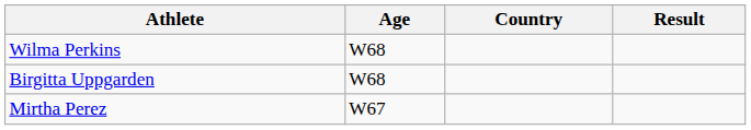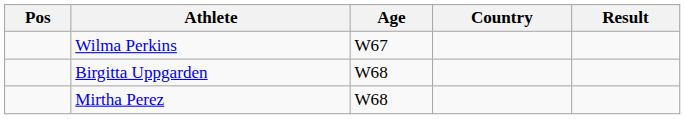+ column: Pos
Wilma Perkins | Age: W68 -> W67
Mirtha Perez | Age: W67 -> W68
